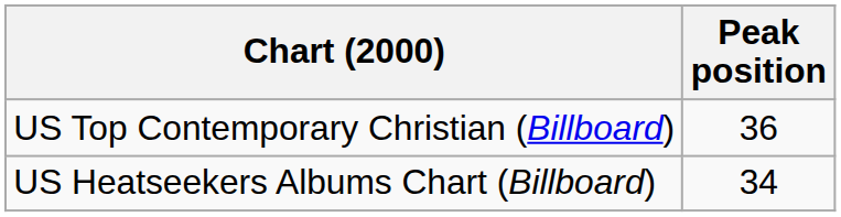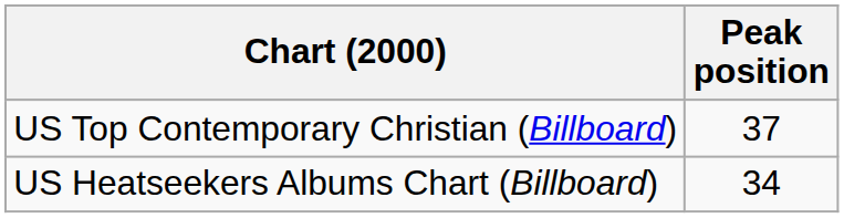US Top Contemporary Christian (Billboard) | Peak position: 36 -> 37
